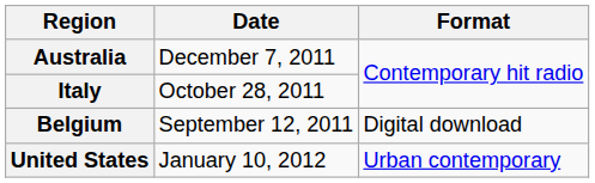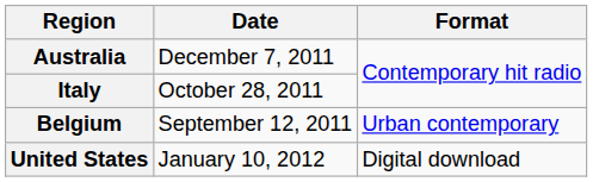Belgium | Format: Digital download -> Urban contemporary
United States | Format: Urban contemporary -> Digital download
